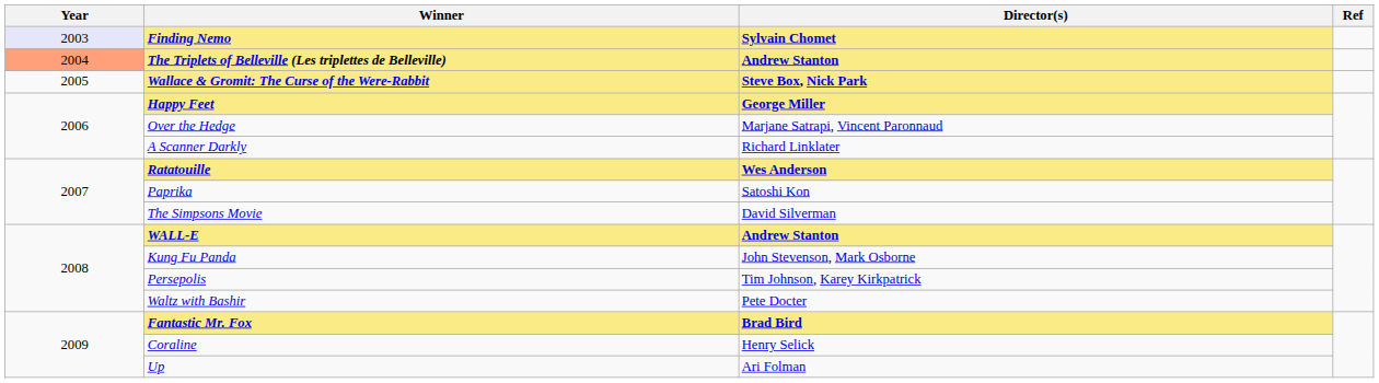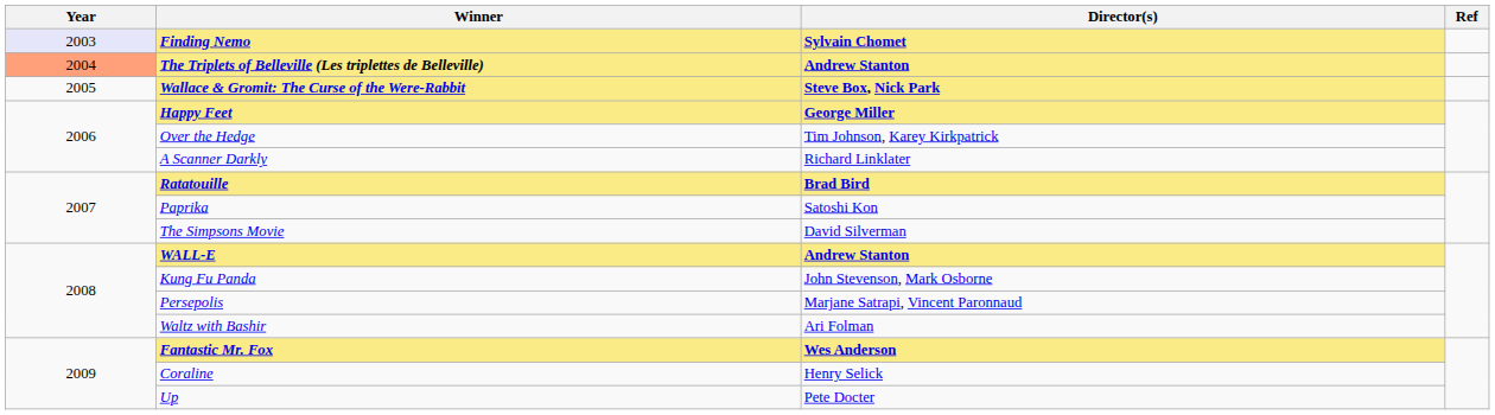Over the Hedge | Director(s): Marjane Satrapi, Vincent Paronnaud -> Tim Johnson, Karey Kirkpatrick
Ratatouille | Director(s): Wes Anderson -> Brad Bird
Persepolis | Director(s): Tim Johnson, Karey Kirkpatrick -> Marjane Satrapi, Vincent Paronnaud
Waltz with Bashir | Director(s): Pete Docter -> Ari Folman
Fantastic Mr. Fox | Director(s): Brad Bird -> Wes Anderson
Up | Director(s): Ari Folman -> Pete Docter
